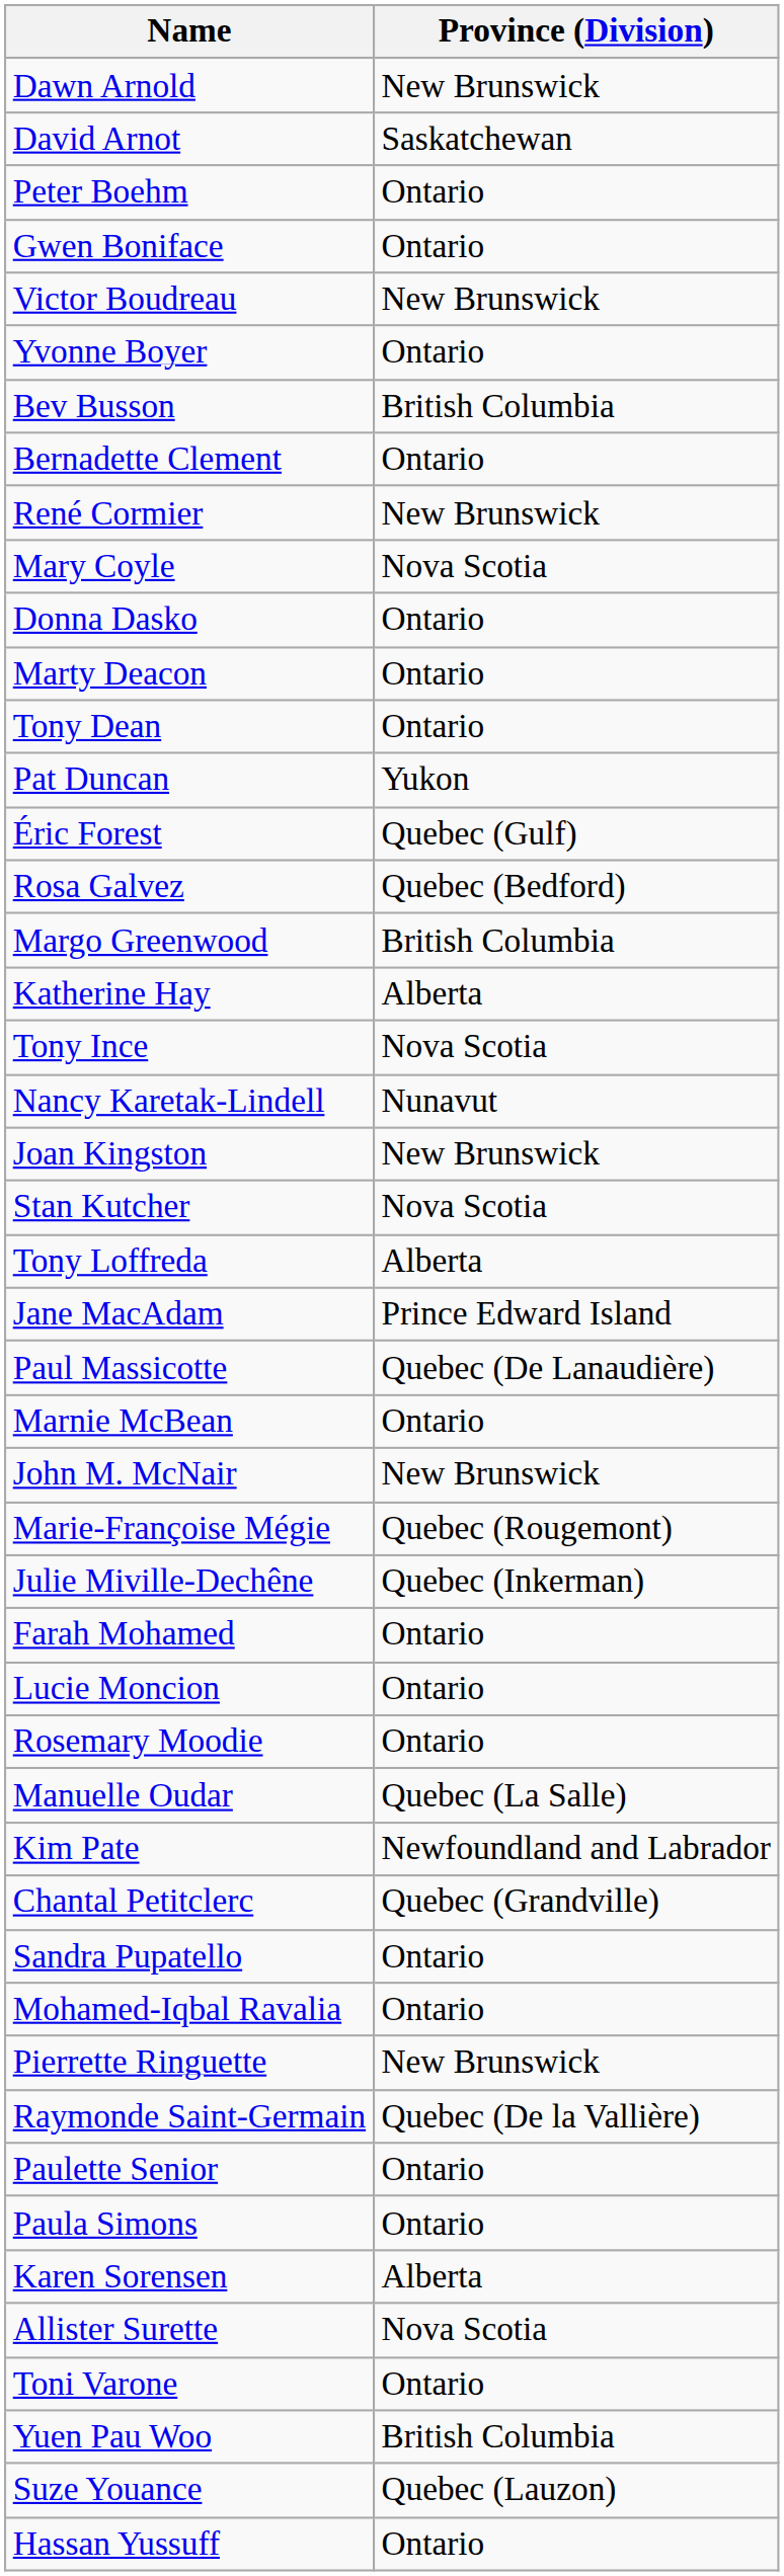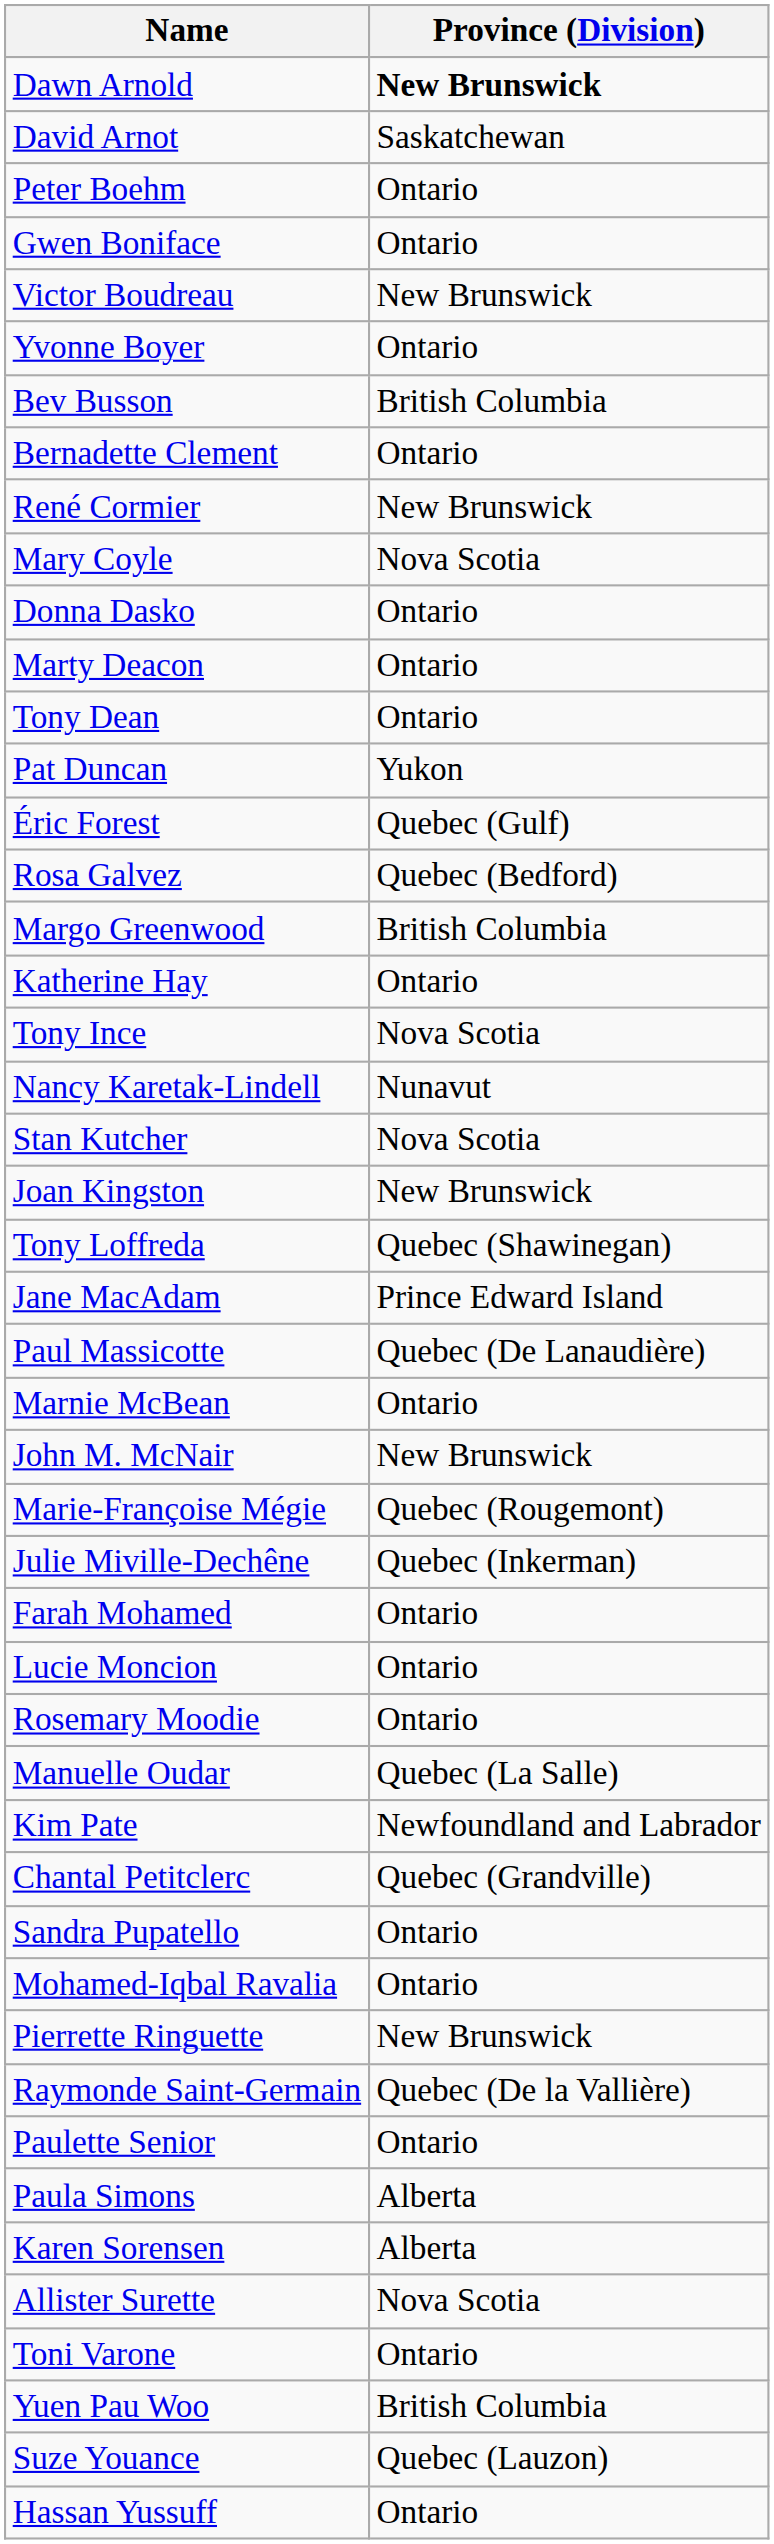Dawn Arnold | Province (Division): normal -> bold
Katherine Hay | Province (Division): Alberta -> Ontario
rows swapped: Joan Kingston <-> Stan Kutcher
Tony Loffreda | Province (Division): Alberta -> Quebec (Shawinegan)
Paula Simons | Province (Division): Ontario -> Alberta
